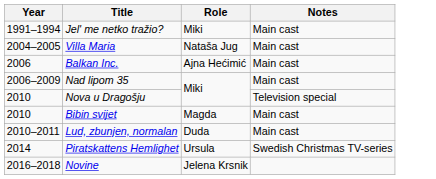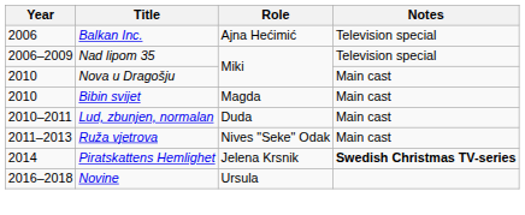- row: 1991–1994 | Jel' me netko tražio? | Miki | Main cast
- row: 2004–2005 | Villa Maria | Nataša Jug | Main cast
Balkan Inc. | Notes: Main cast -> Television special
Nad lipom 35 | Notes: Main cast -> Television special
Nova u Dragošju | Notes: Television special -> Main cast
+ row: 2011–2013 | Ruža vjetrova | Nives "Seke" Odak | Main cast
Piratskattens Hemlighet | Role: Ursula -> Jelena Krsnik
Piratskattens Hemlighet | Notes: normal -> bold
Novine | Role: Jelena Krsnik -> Ursula
